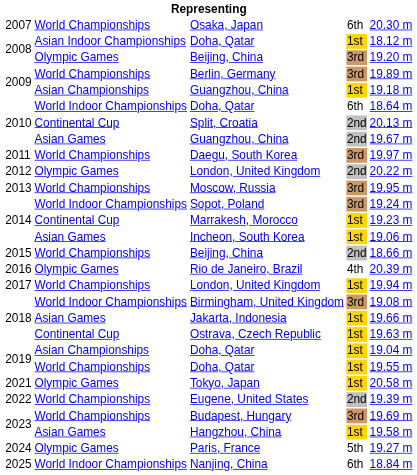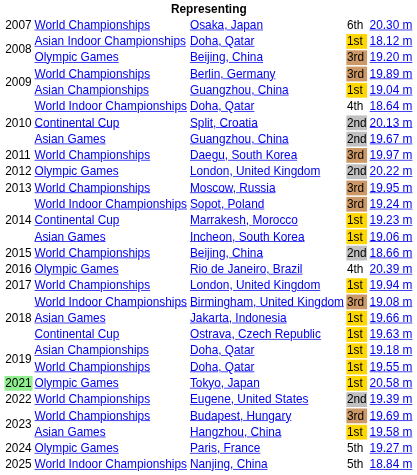Asian Championships / Guangzhou, China | column 5: 19.18 m -> 19.04 m
World Indoor Championships / Doha, Qatar | column 4: 6th -> 4th
Asian Championships / Doha, Qatar | column 5: 19.04 m -> 19.18 m
Tokyo, Japan | column 1: no background -> lightgreen background
Nanjing, China | column 4: 6th -> 5th
